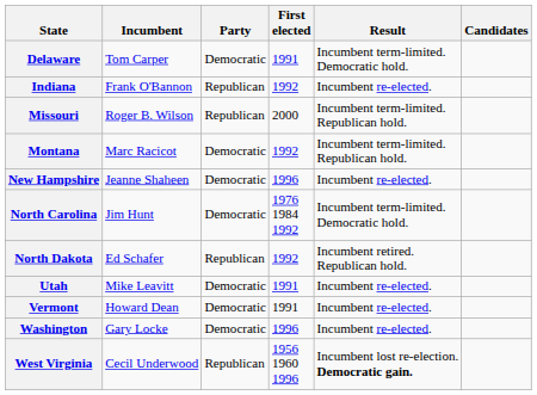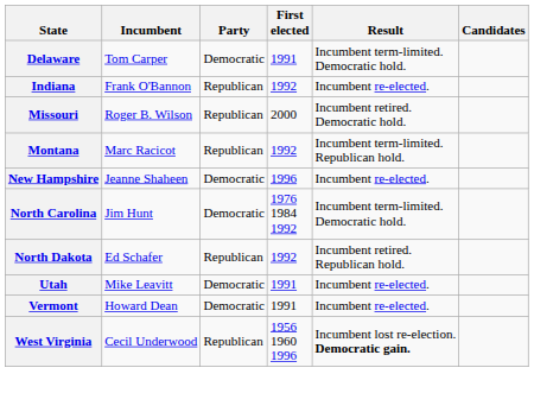Missouri | Result: Incumbent term-limited. Republican hold. -> Incumbent retired. Democratic hold.
Montana | Party: Democratic -> Republican
- row: Washington | Gary Locke | Democratic | 1996 | Incumbent re-elected.
